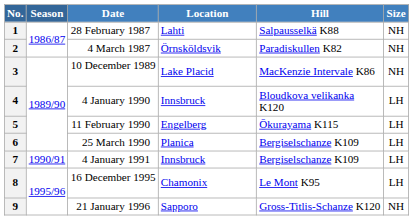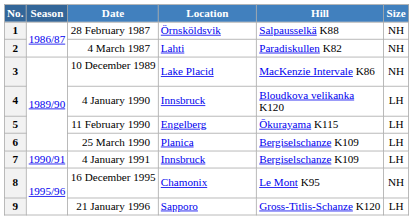1 | Location: Lahti -> Örnsköldsvik
2 | Location: Örnsköldsvik -> Lahti
8 | Size: LH -> NH
9 | Size: NH -> LH
